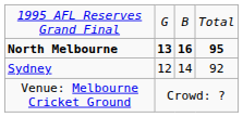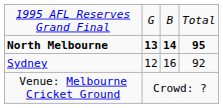North Melbourne | column 3: 16 -> 14
Sydney | column 3: 14 -> 16
